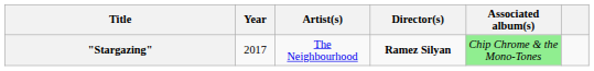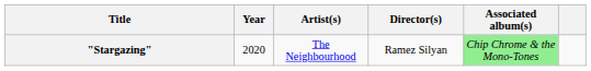"Stargazing" | Year: 2017 -> 2020
"Stargazing" | Director(s): bold -> normal
